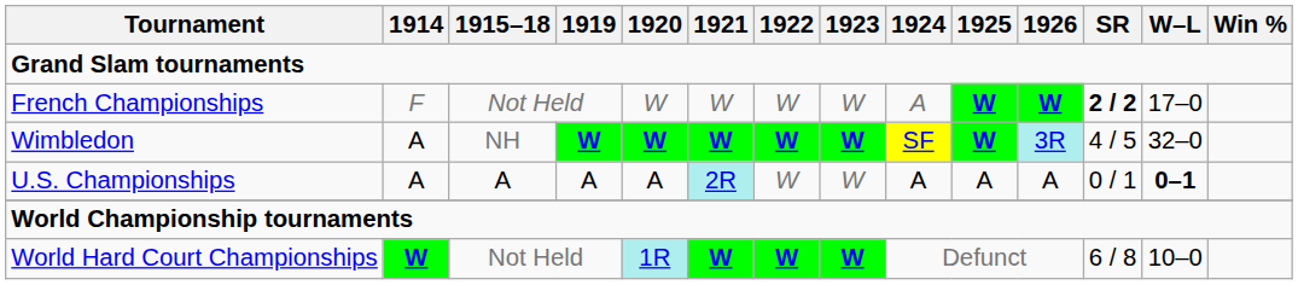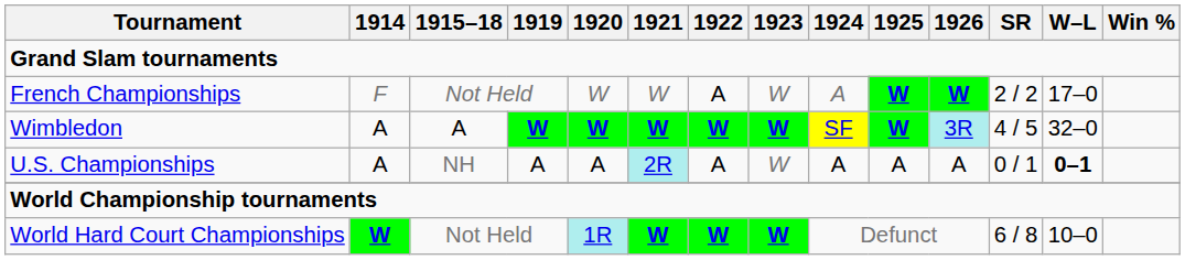French Championships | 1922: W -> A
French Championships | SR: bold -> normal
Wimbledon | 1915–18: NH -> A
U.S. Championships | 1915–18: A -> NH
U.S. Championships | 1922: W -> A
